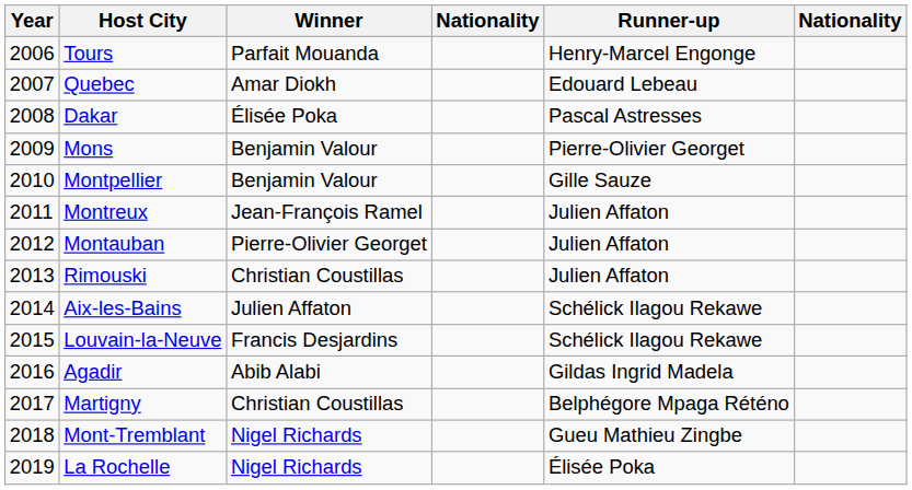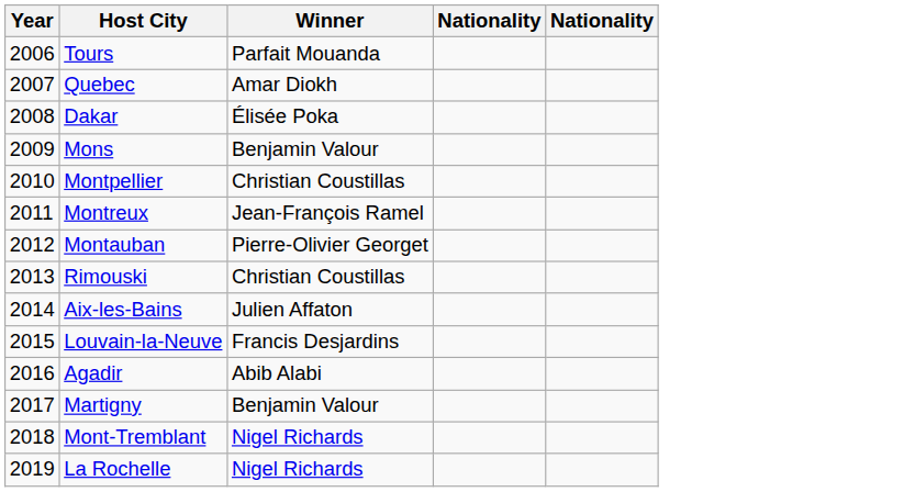- column: Runner-up | Henry-Marcel Engonge | Edouard Lebeau | Pascal Astresses | Pierre-Olivier Georget | Gille Sauze | Julien Affaton | Julien Affaton | Julien Affaton | Schélick Ilagou Rekawe | Schélick Ilagou Rekawe | Gildas Ingrid Madela | Belphégore Mpaga Réténo | Gueu Mathieu Zingbe | Élisée Poka
Montpellier | Winner: Benjamin Valour -> Christian Coustillas
Martigny | Winner: Christian Coustillas -> Benjamin Valour
